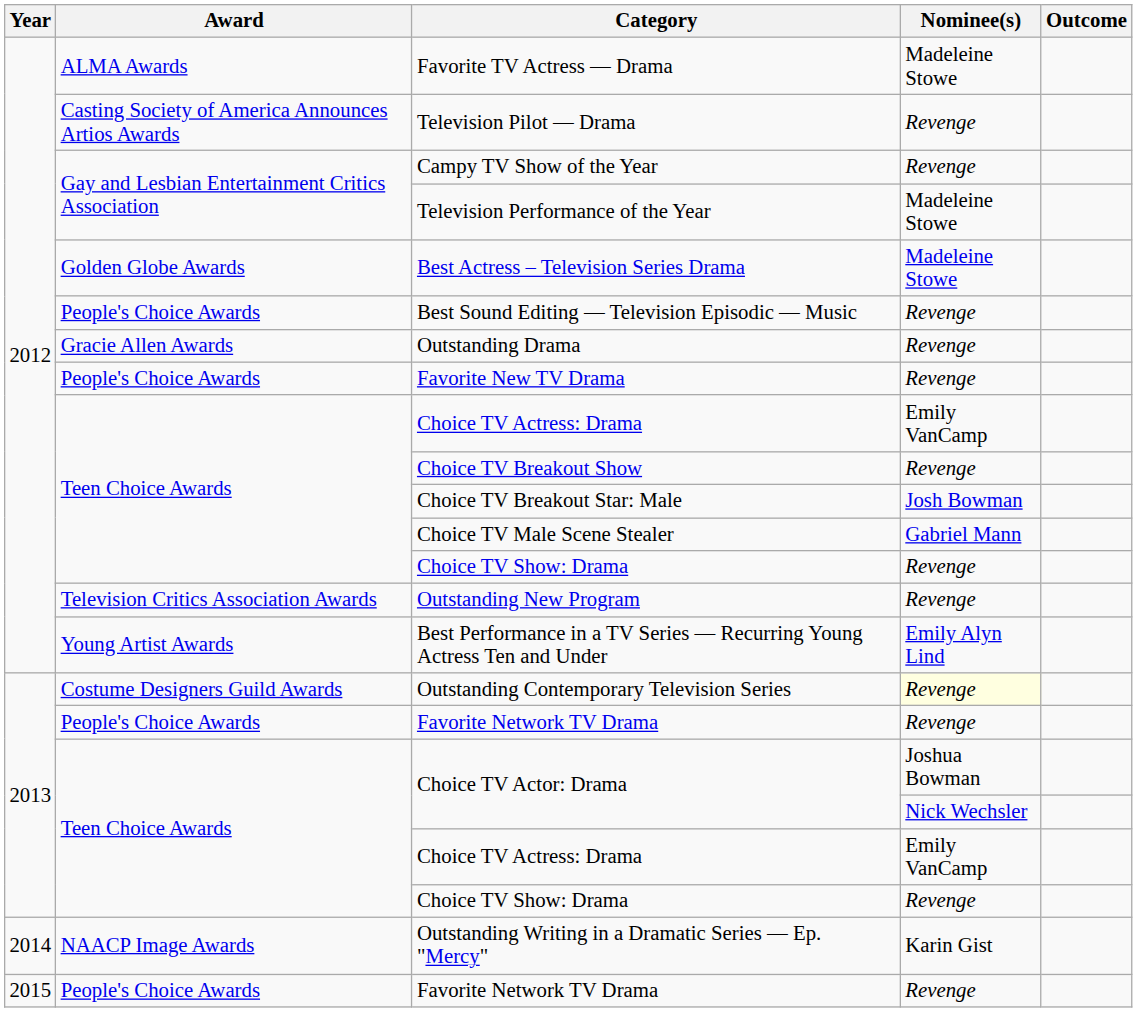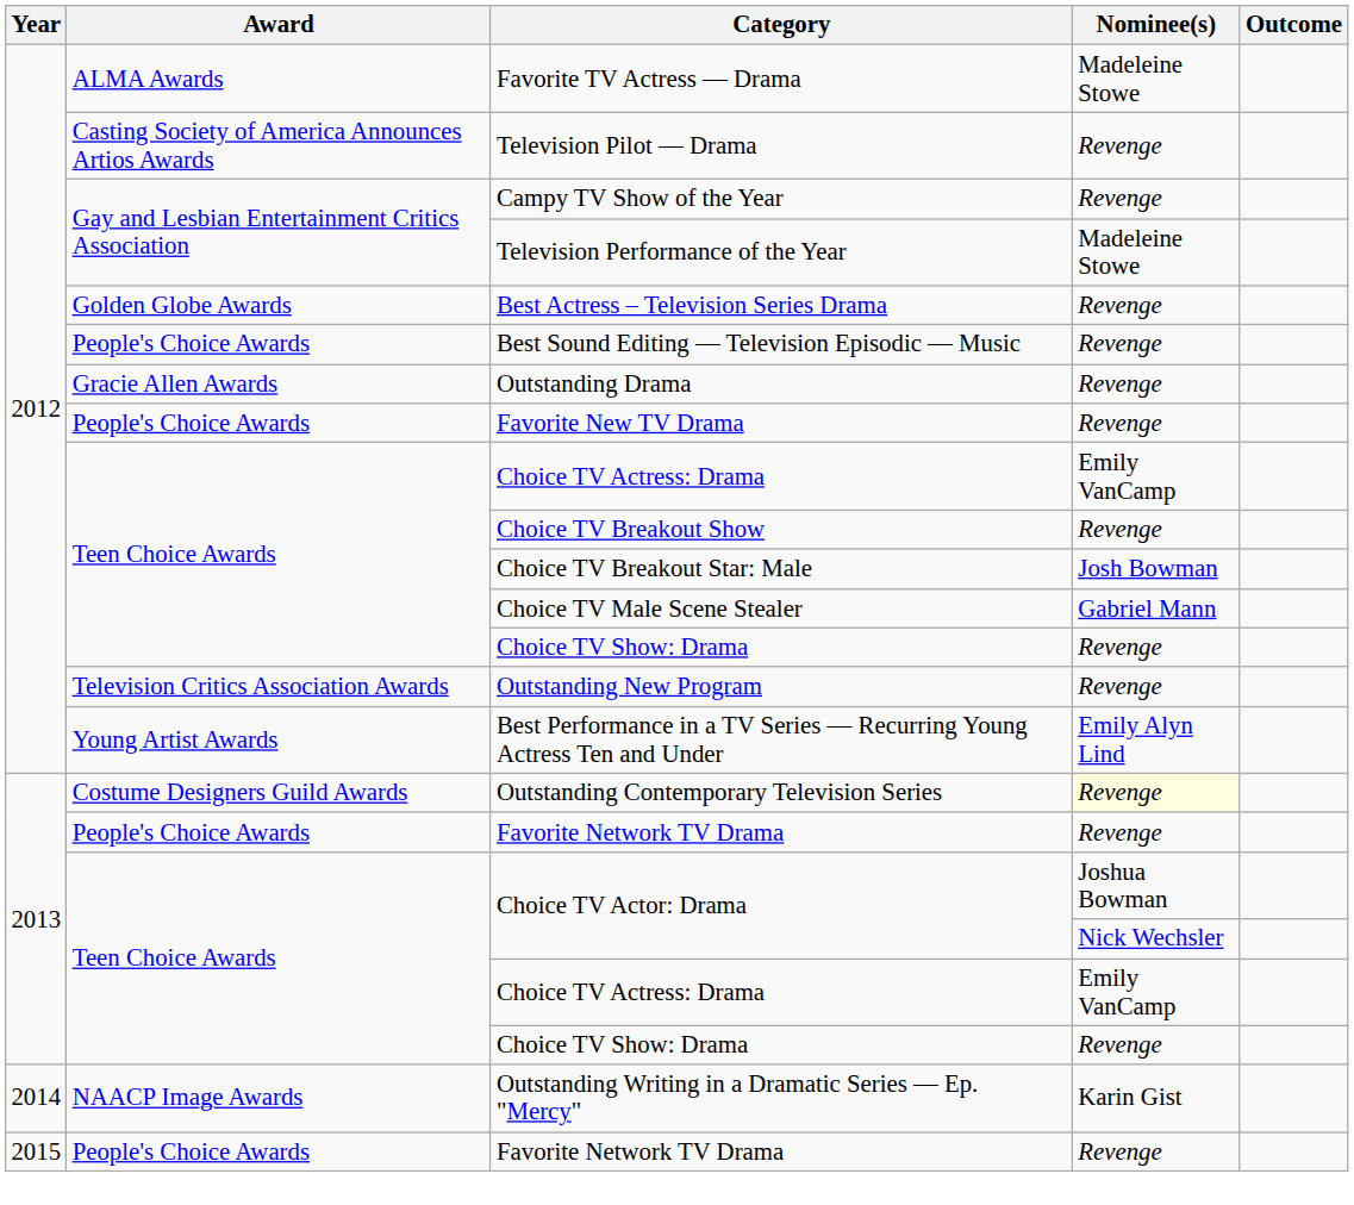Best Actress – Television Series Drama | Nominee(s): Madeleine Stowe -> Revenge
